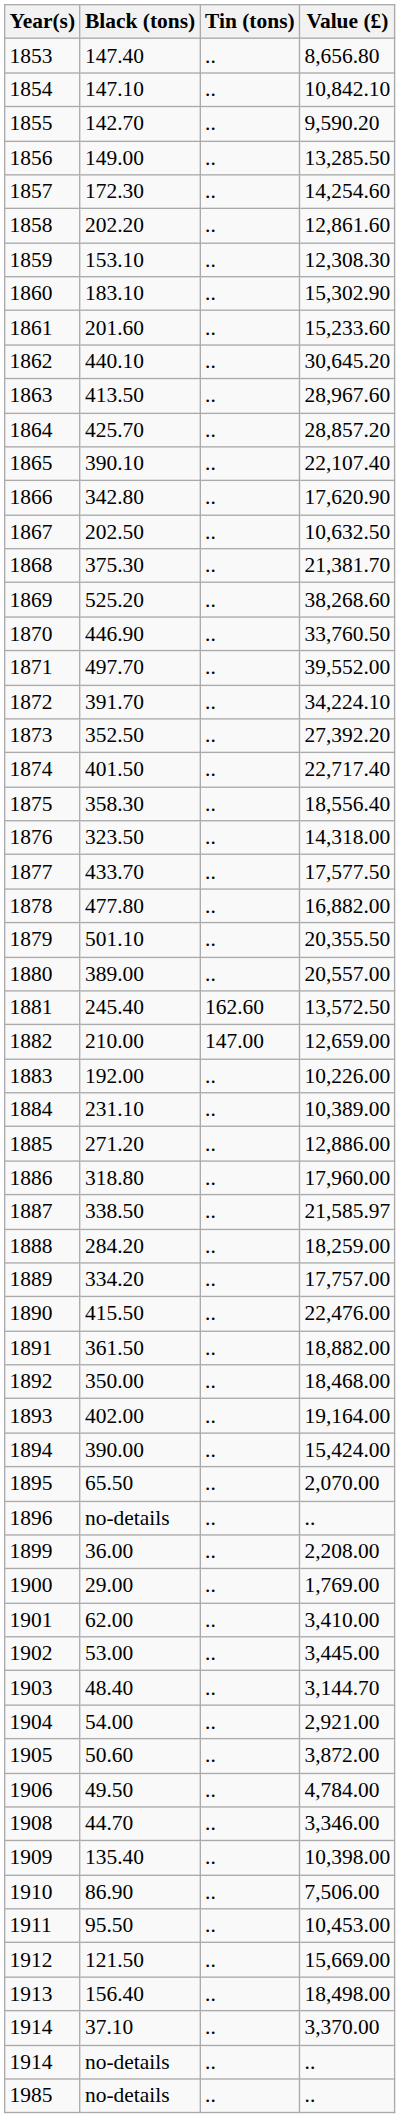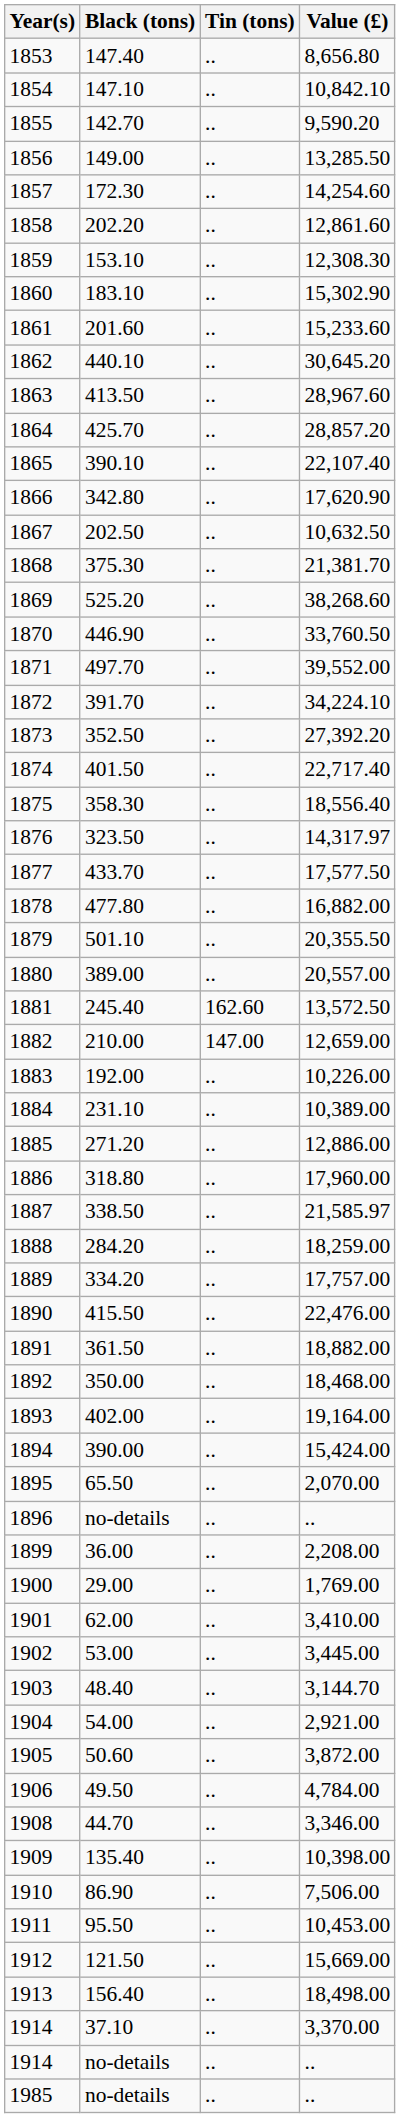1876 | Value (£): 14,318.00 -> 14,317.97
